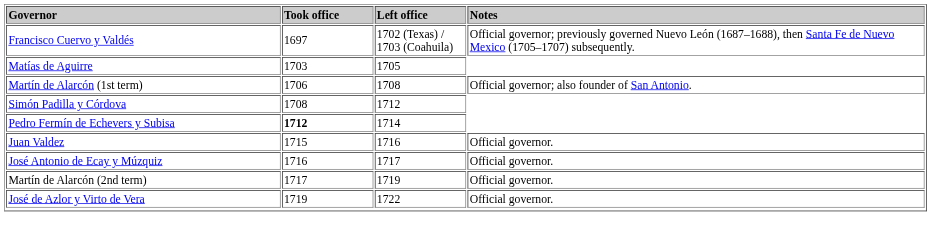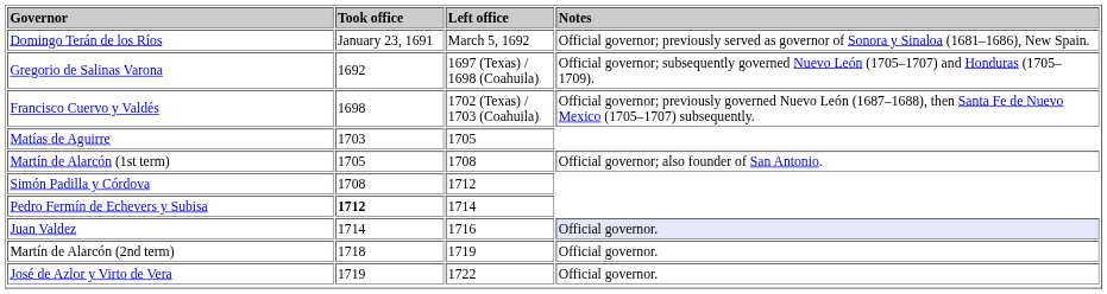+ row: Domingo Terán de los Ríos | January 23, 1691 | March 5, 1692 | Official governor; previously served as governor of Sonora y Sinaloa (1681–1686), New Spain.
+ row: Gregorio de Salinas Varona | 1692 | 1697 (Texas) / 1698 (Coahuila) | Official governor; subsequently governed Nuevo León (1705–1707) and Honduras (1705–1709).
Francisco Cuervo y Valdés | Took office: 1697 -> 1698
Martín de Alarcón (1st term) | Took office: 1706 -> 1705
Juan Valdez | Took office: 1715 -> 1714
Juan Valdez | Notes: no background -> lavender background
- row: José Antonio de Ecay y Múzquiz | 1716 | 1717 | Official governor.
Martín de Alarcón (2nd term) | Took office: 1717 -> 1718
